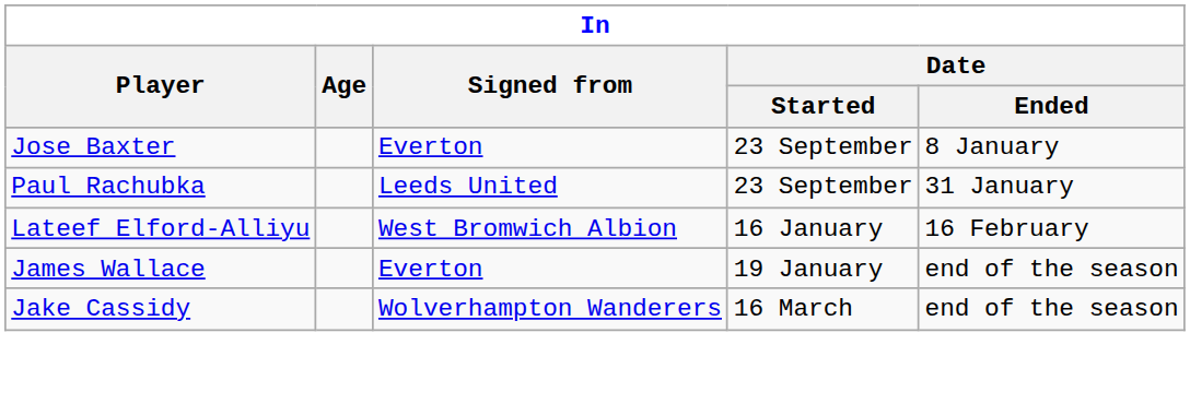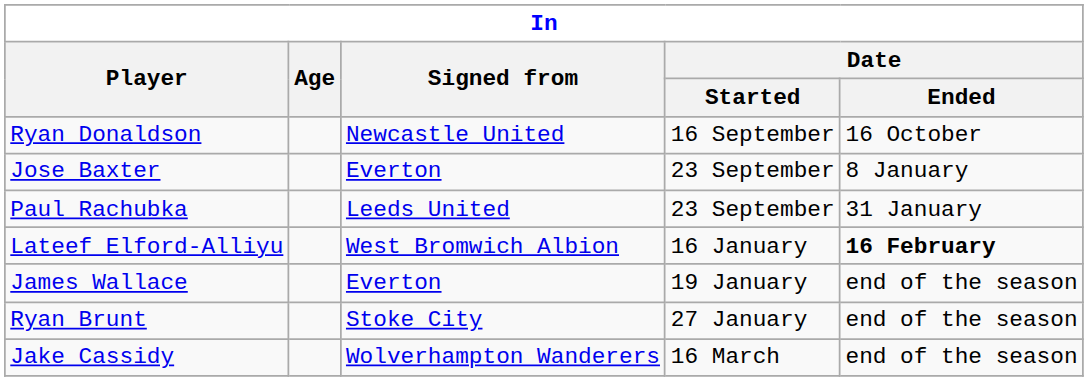+ row: Ryan Donaldson | Newcastle United | 16 September | 16 October
Lateef Elford-Alliyu | Date / Ended: normal -> bold
+ row: Ryan Brunt | Stoke City | 27 January | end of the season
